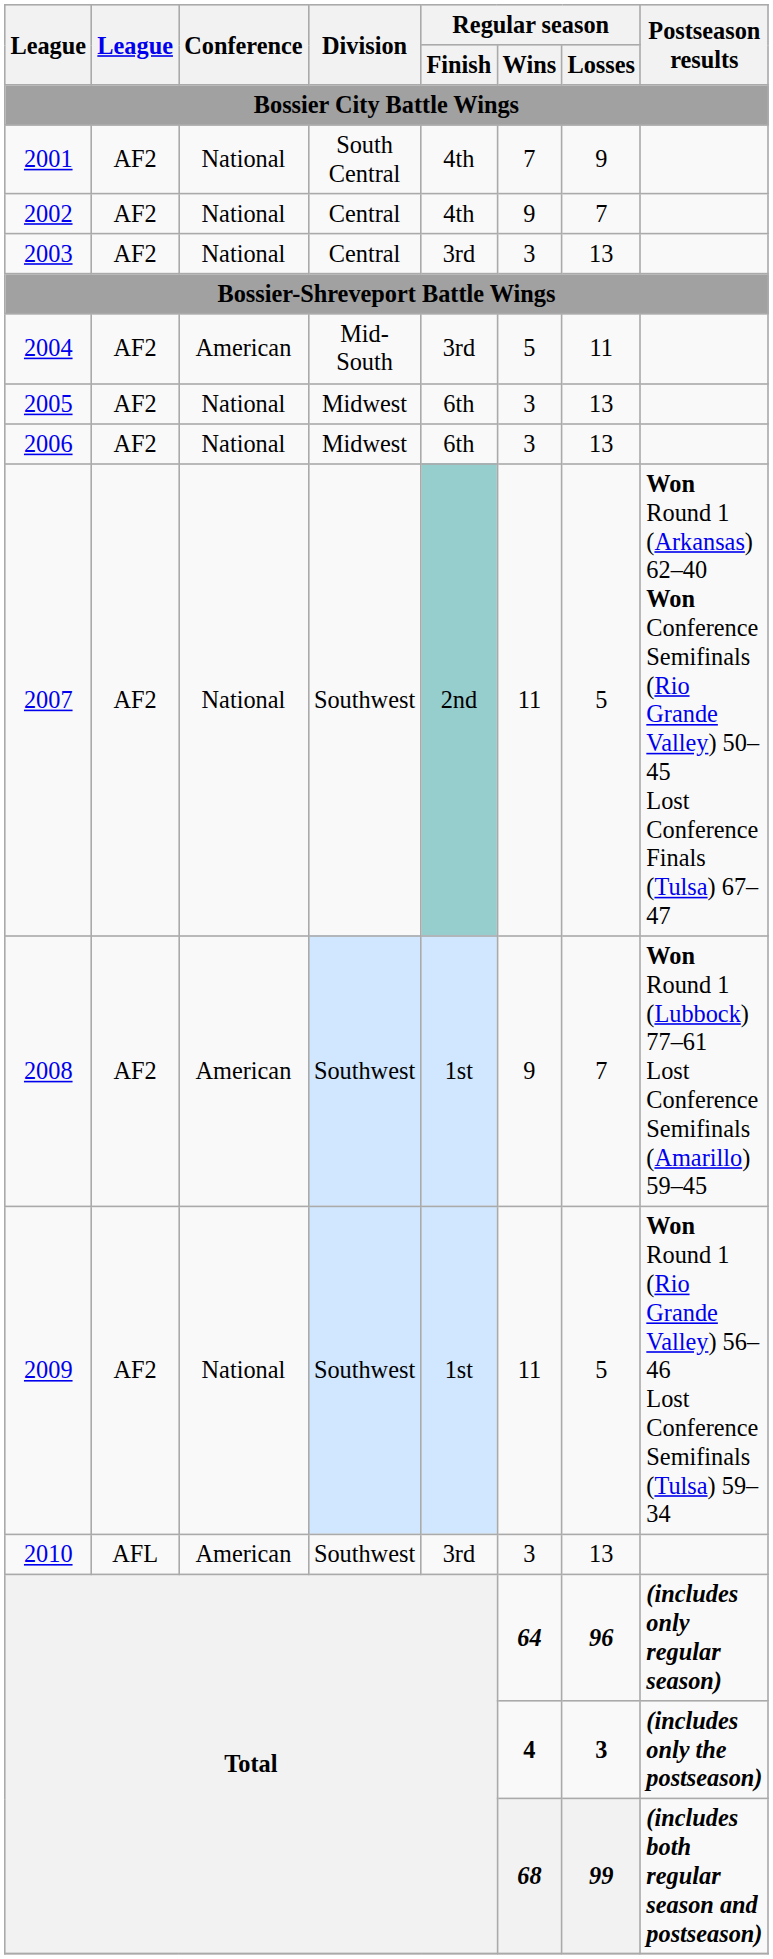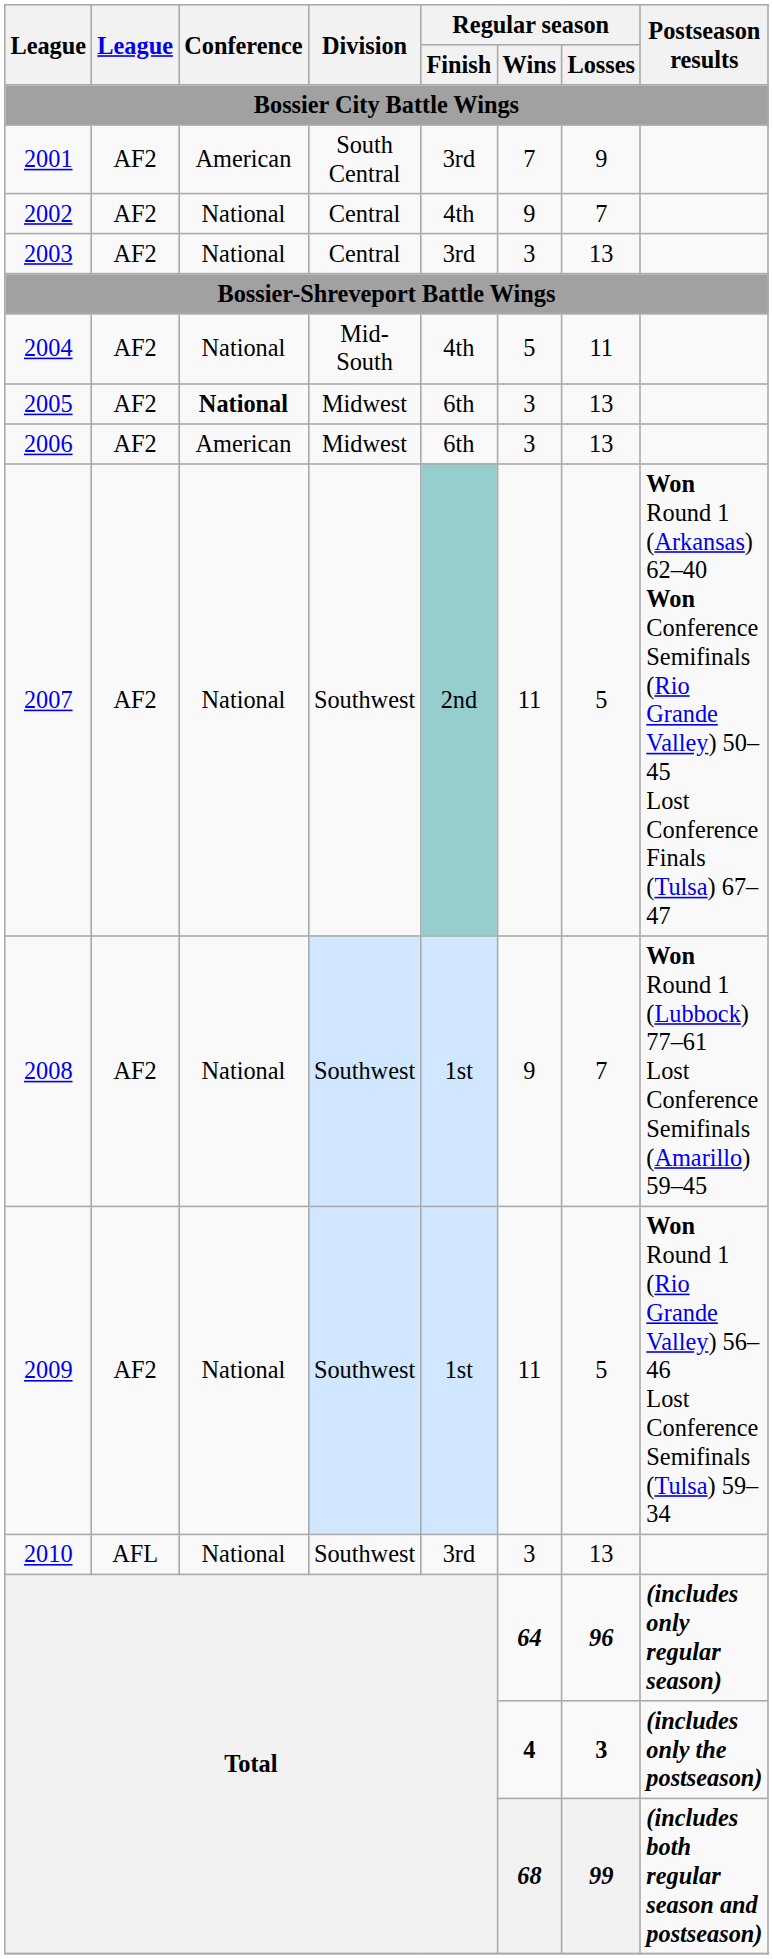2001 | Conference: National -> American
2001 | Regular season / Finish: 4th -> 3rd
2004 | Conference: American -> National
2004 | Regular season / Finish: 3rd -> 4th
2005 | Conference: normal -> bold
2006 | Conference: National -> American
2008 | Conference: American -> National
2010 | Conference: American -> National
